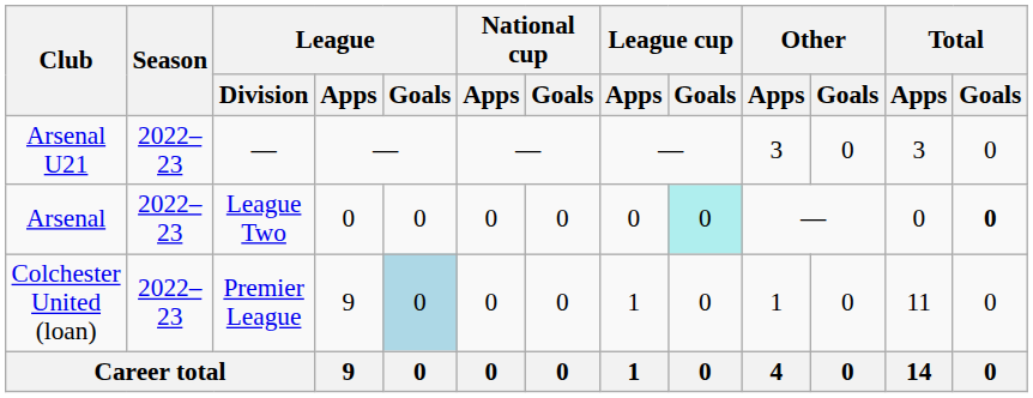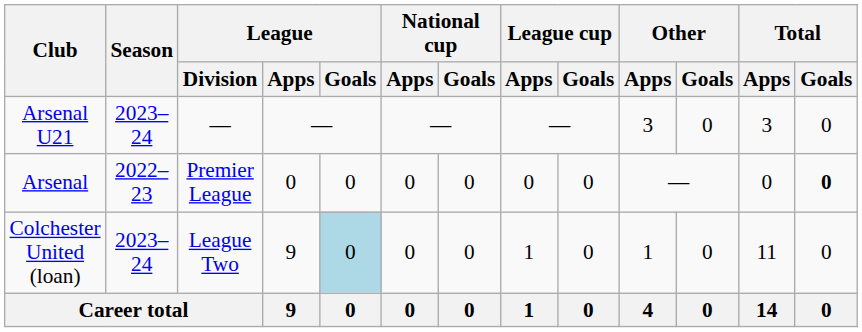Arsenal U21 | Season: 2022–23 -> 2023–24
Arsenal | League / Division: League Two -> Premier League
Arsenal | League cup / Goals: paleturquoise background -> no background
Colchester United (loan) | Season: 2022–23 -> 2023–24
Colchester United (loan) | League / Division: Premier League -> League Two
